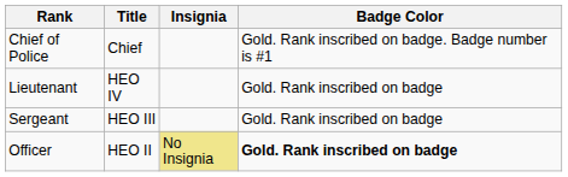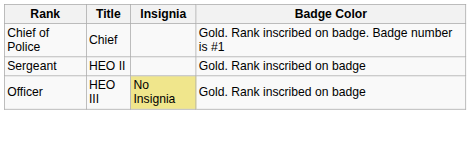- row: Lieutenant | HEO IV | Gold. Rank inscribed on badge
Sergeant | Title: HEO III -> HEO II
Officer | Title: HEO II -> HEO III
Officer | Badge Color: bold -> normal
